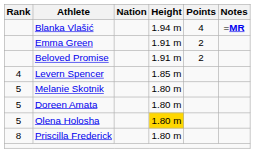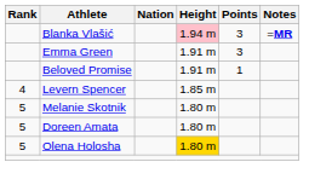Blanka Vlašić | Height: no background -> pink background
Blanka Vlašić | Points: 4 -> 3
Emma Green | Points: 2 -> 3
Beloved Promise | Points: 2 -> 1
- row: 8 | Priscilla Frederick | 1.80 m
